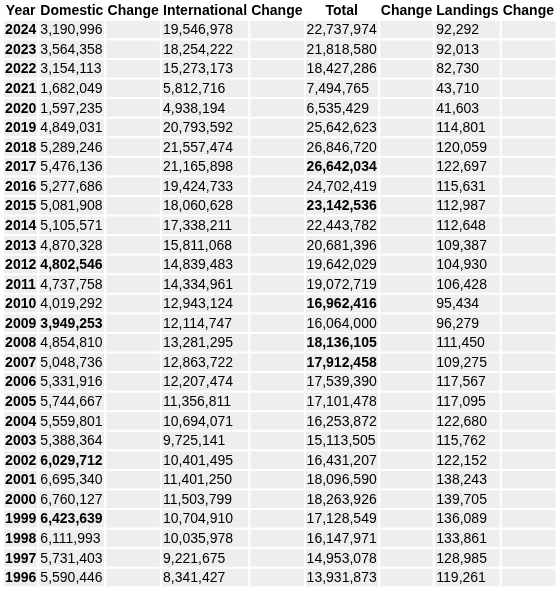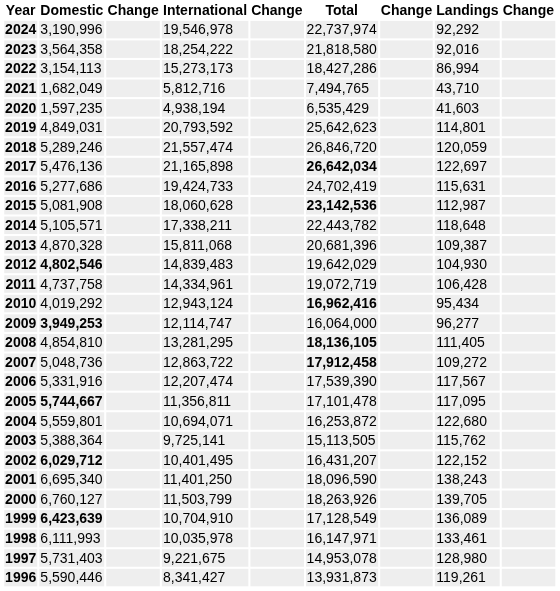2023 | Landings: 92,013 -> 92,016
2022 | Landings: 82,730 -> 86,994
2014 | Landings: 112,648 -> 118,648
2009 | Landings: 96,279 -> 96,277
2008 | Landings: 111,450 -> 111,405
2007 | Landings: 109,275 -> 109,272
2005 | Domestic: normal -> bold
1998 | Landings: 133,861 -> 133,461
1997 | Landings: 128,985 -> 128,980
